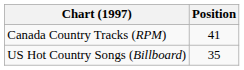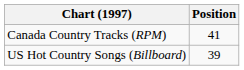US Hot Country Songs (Billboard) | Position: 35 -> 39
